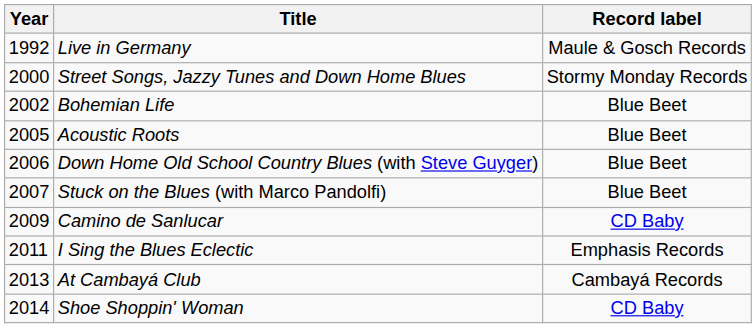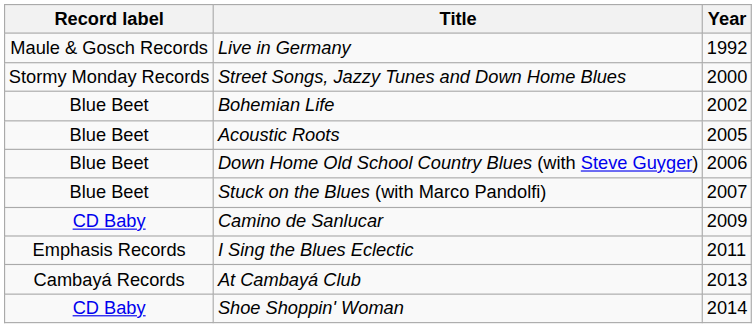columns swapped: Year <-> Record label
